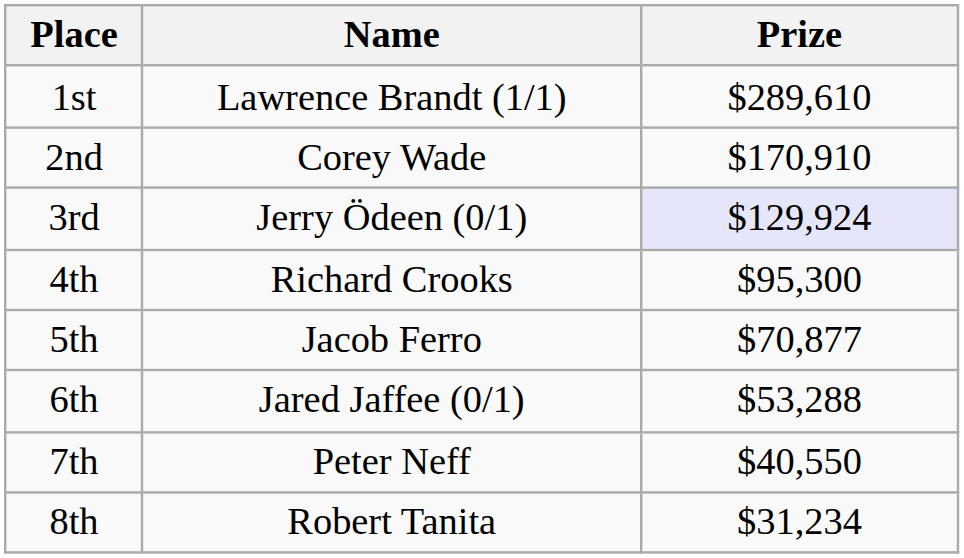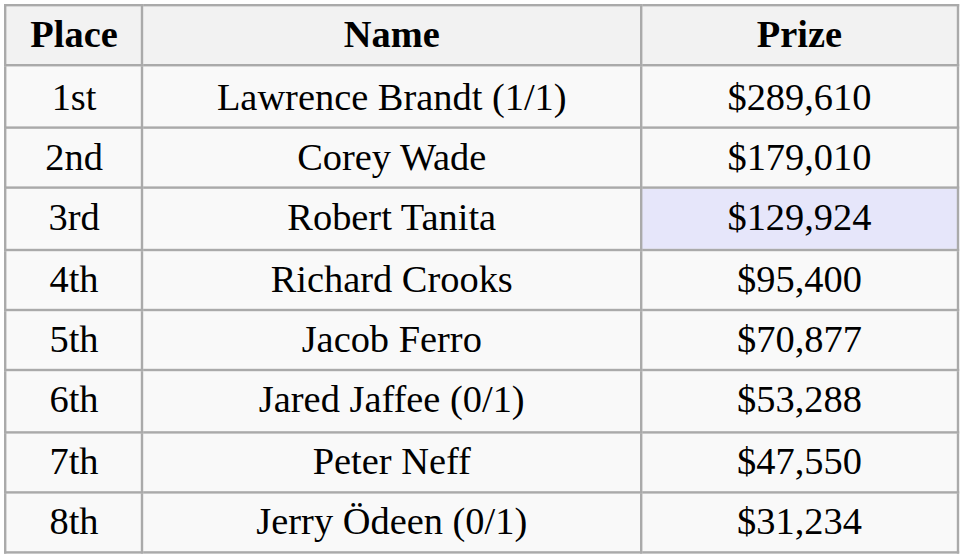2nd | Prize: $170,910 -> $179,010
3rd | Name: Jerry Ödeen (0/1) -> Robert Tanita
4th | Prize: $95,300 -> $95,400
7th | Prize: $40,550 -> $47,550
8th | Name: Robert Tanita -> Jerry Ödeen (0/1)
